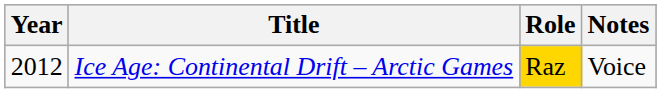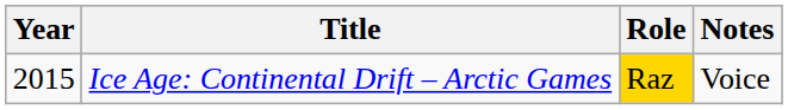Ice Age: Continental Drift – Arctic Games | Year: 2012 -> 2015
